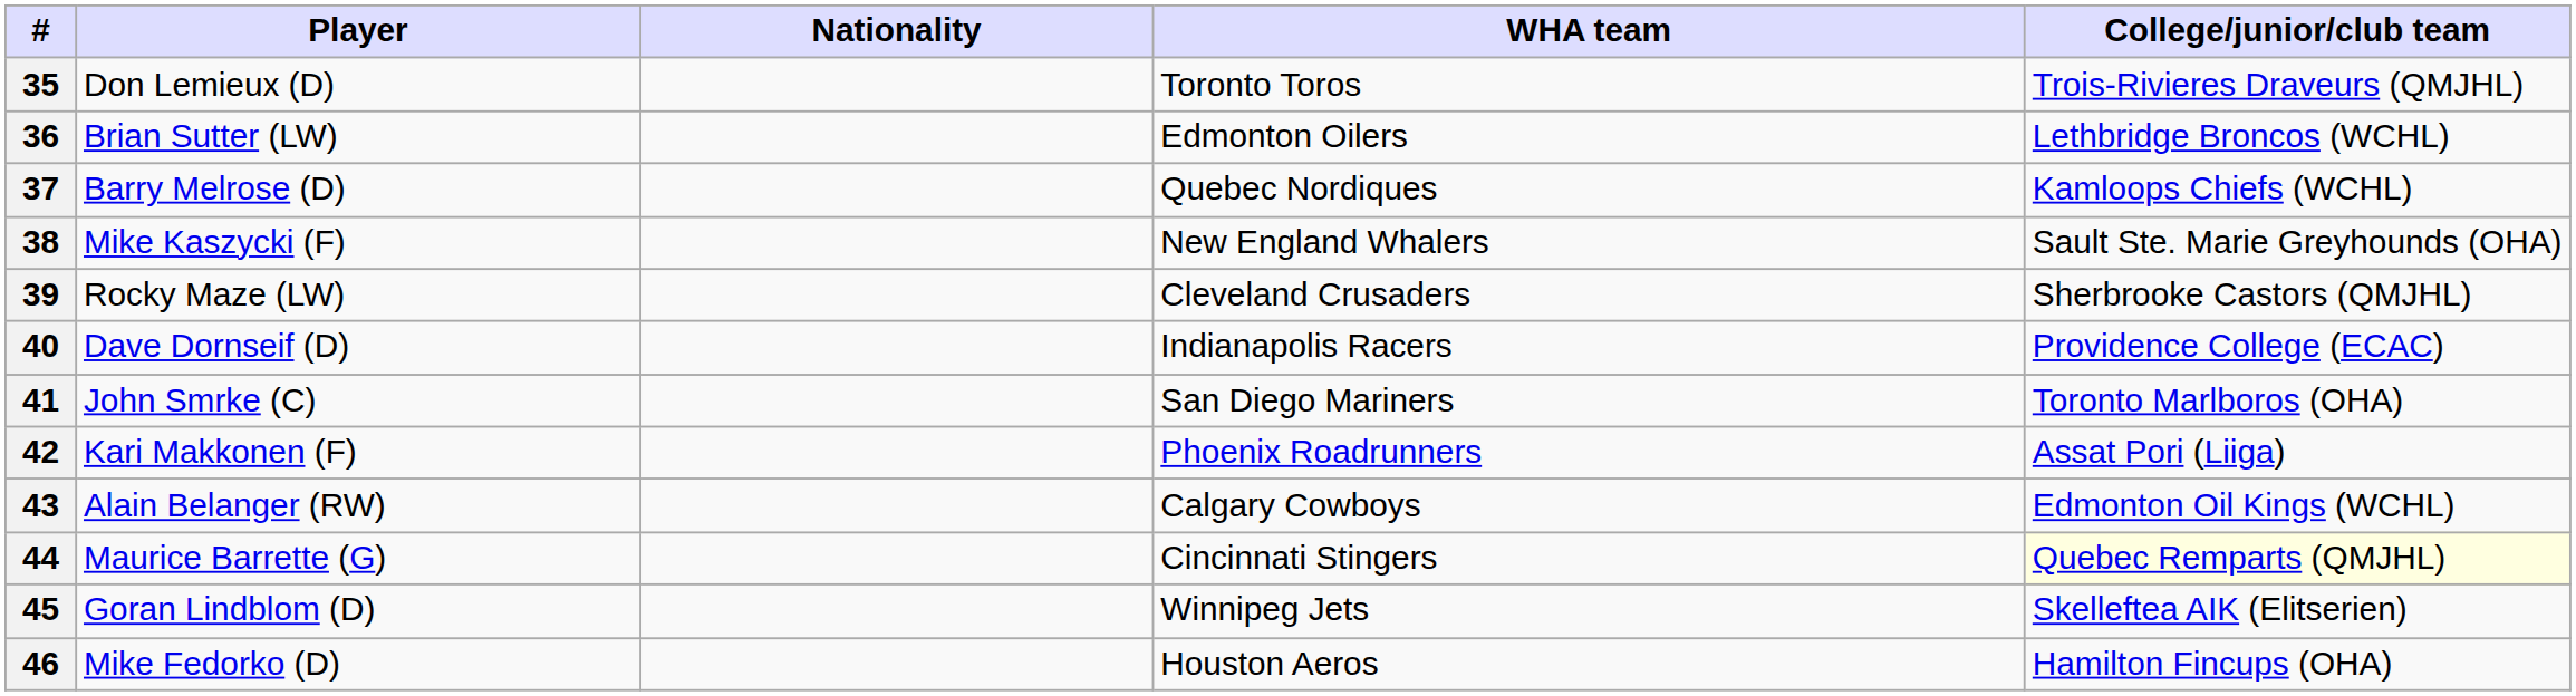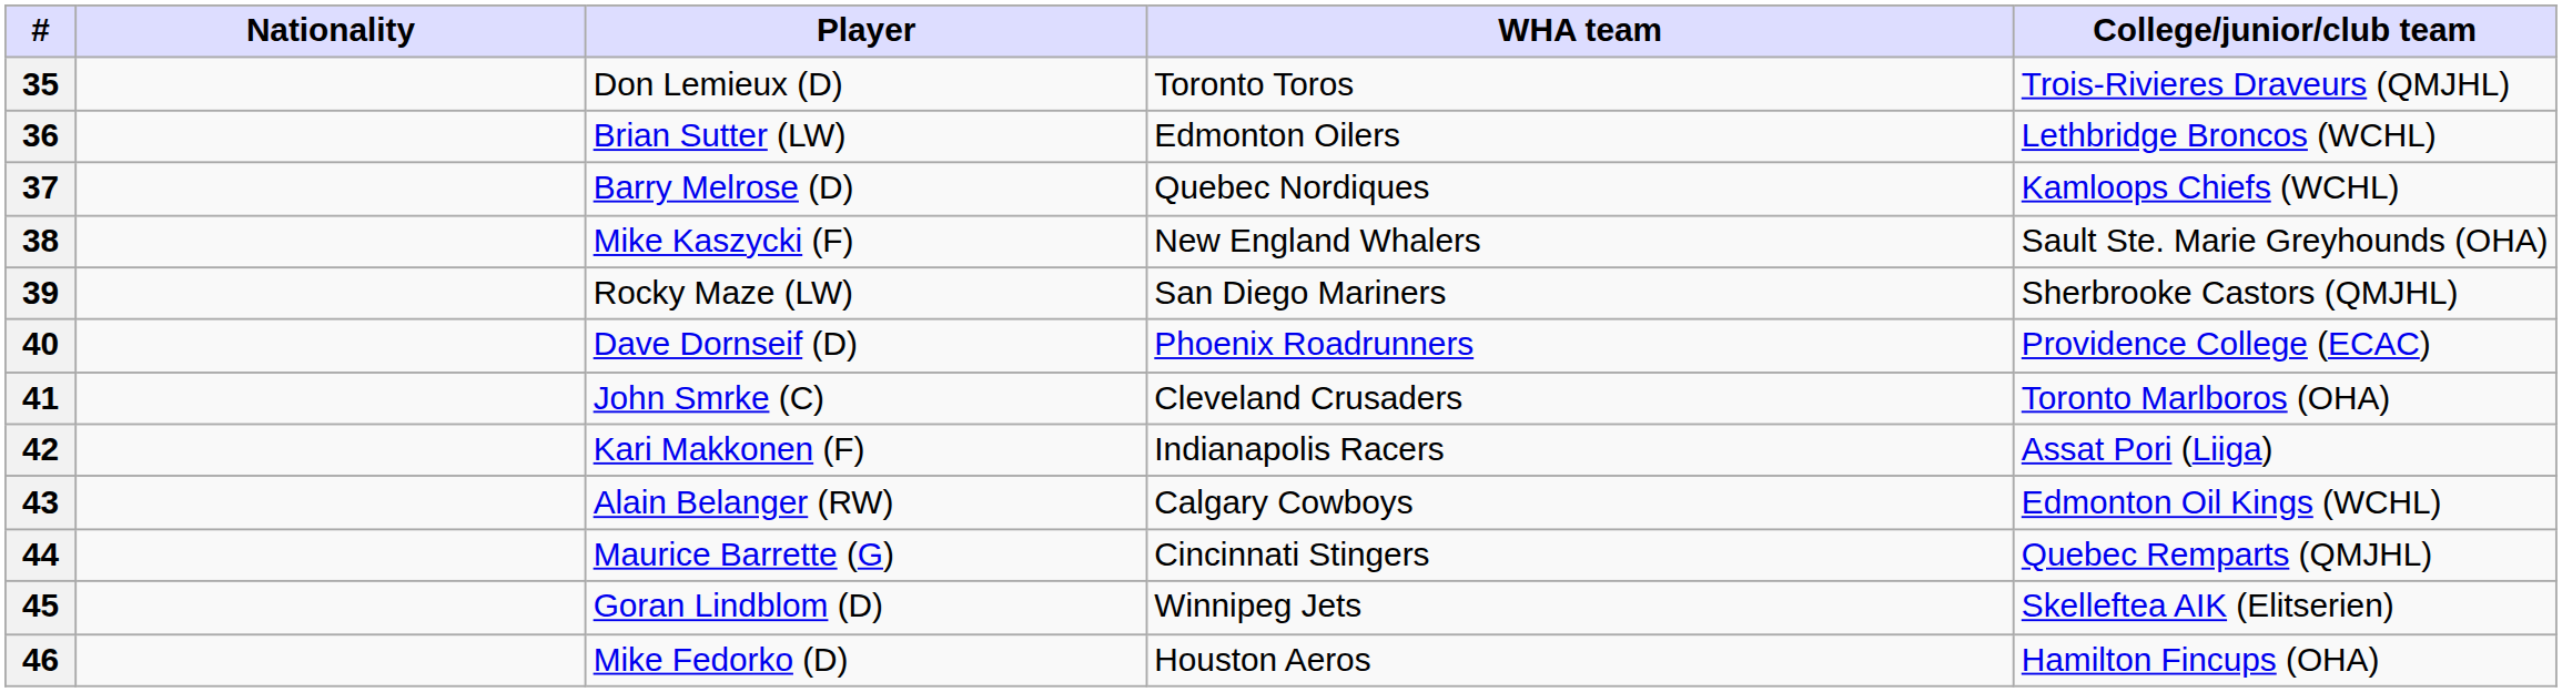columns swapped: Player <-> Nationality
39 | WHA team: Cleveland Crusaders -> San Diego Mariners
40 | WHA team: Indianapolis Racers -> Phoenix Roadrunners
41 | WHA team: San Diego Mariners -> Cleveland Crusaders
42 | WHA team: Phoenix Roadrunners -> Indianapolis Racers
44 | College/junior/club team: lightyellow background -> no background
